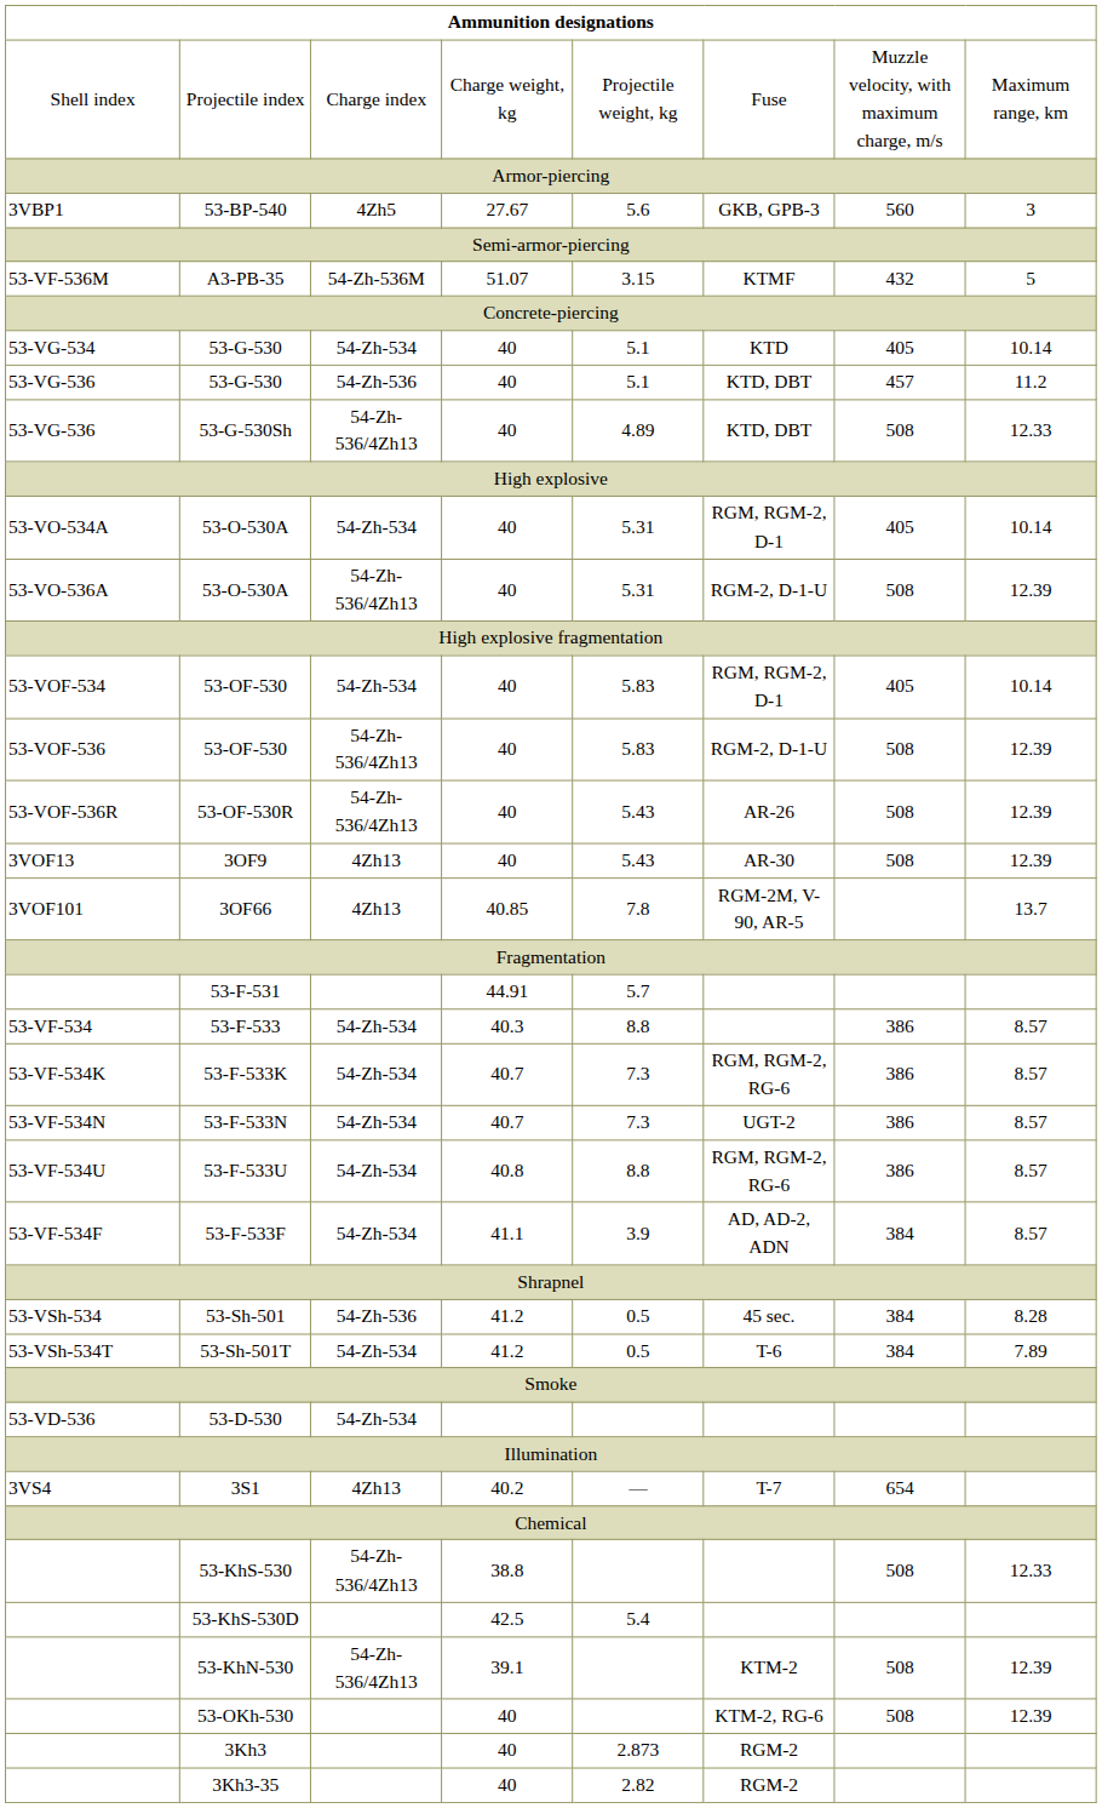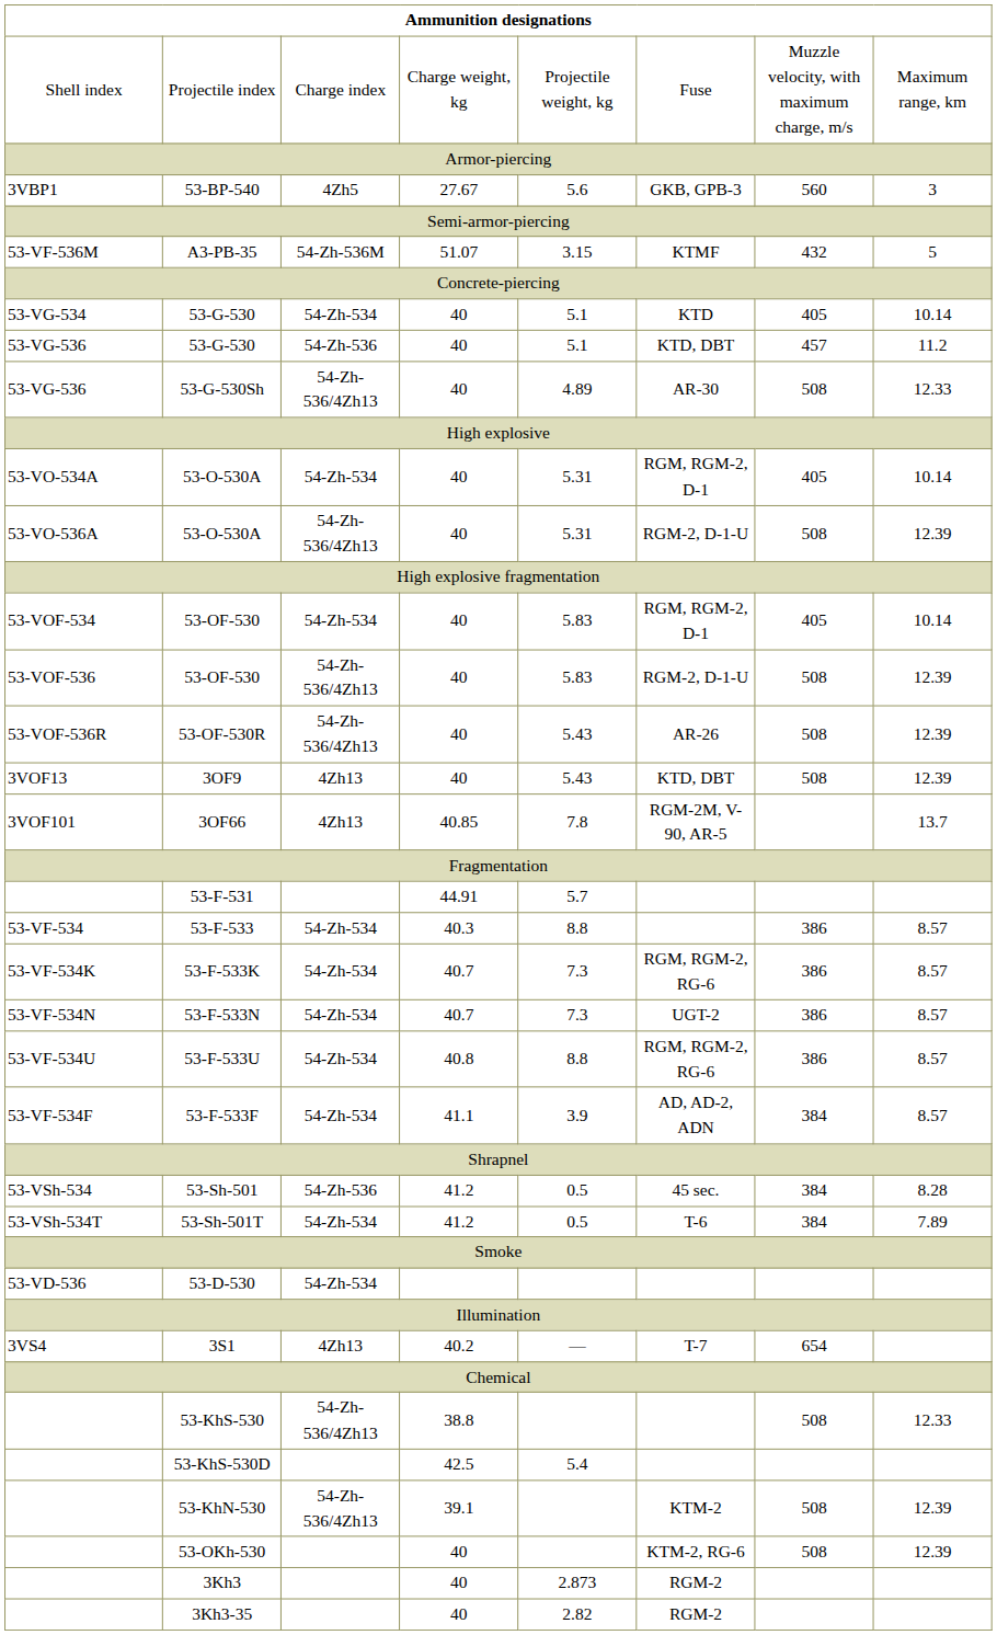53-G-530Sh | column 6: KTD, DBT -> AR-30
3OF9 | column 6: AR-30 -> KTD, DBT
